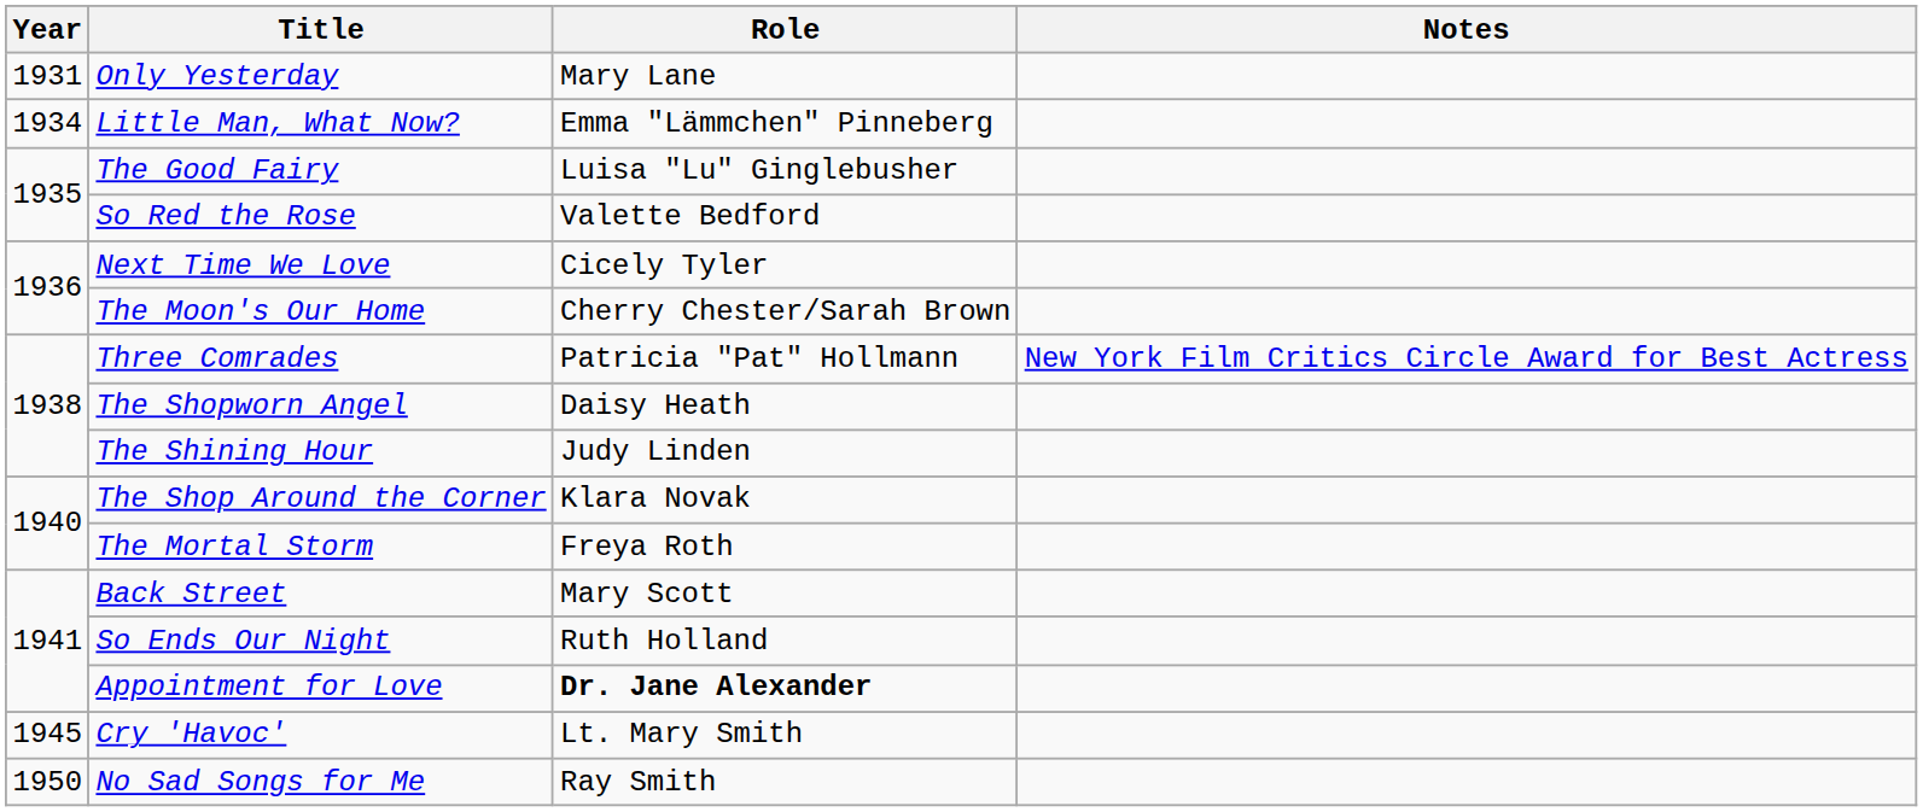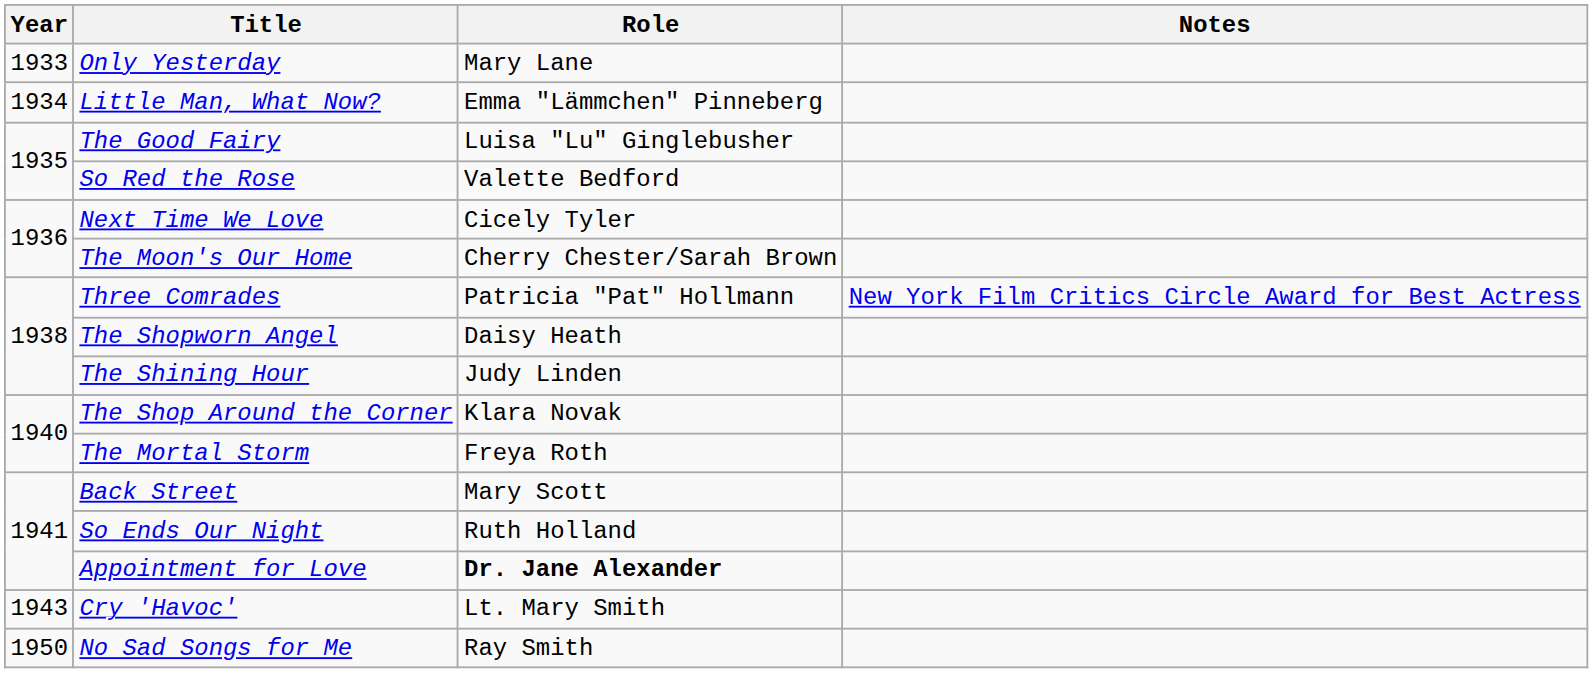Only Yesterday | Year: 1931 -> 1933
Cry 'Havoc' | Year: 1945 -> 1943
